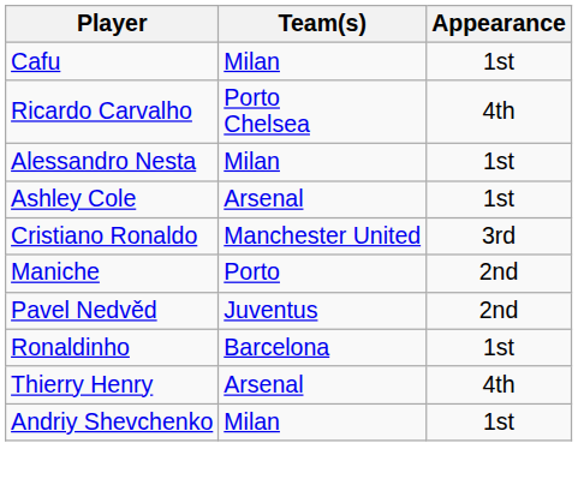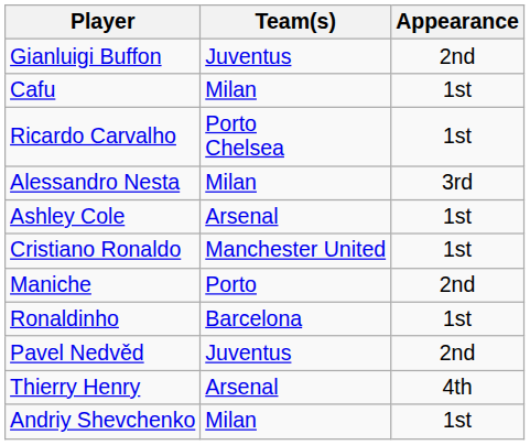+ row: Gianluigi Buffon | Juventus | 2nd
Ricardo Carvalho | Appearance: 4th -> 1st
Alessandro Nesta | Appearance: 1st -> 3rd
Cristiano Ronaldo | Appearance: 3rd -> 1st
rows swapped: Ronaldinho <-> Pavel Nedvěd
